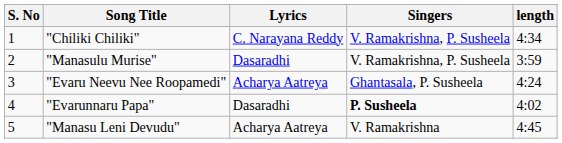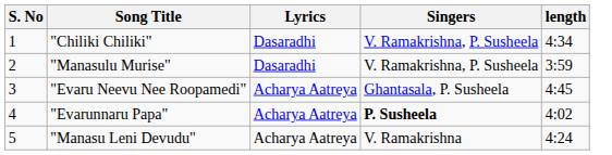"Chiliki Chiliki" | Lyrics: C. Narayana Reddy -> Dasaradhi
"Evaru Neevu Nee Roopamedi" | length: 4:24 -> 4:45
"Evarunnaru Papa" | Lyrics: Dasaradhi -> Acharya Aatreya
"Manasu Leni Devudu" | length: 4:45 -> 4:24
